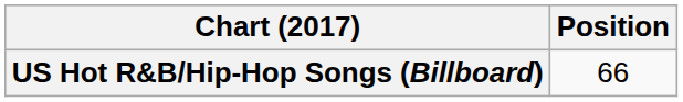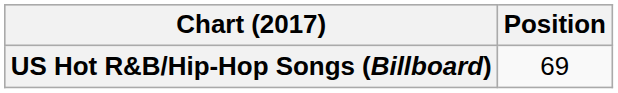US Hot R&B/Hip-Hop Songs (Billboard) | Position: 66 -> 69
